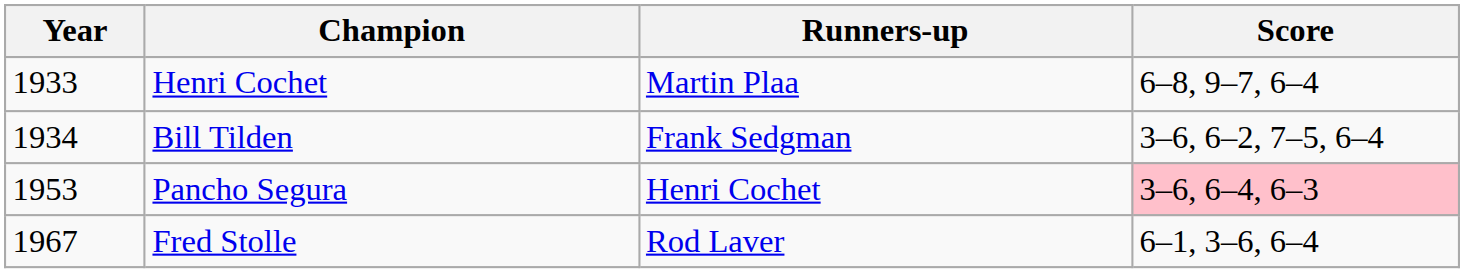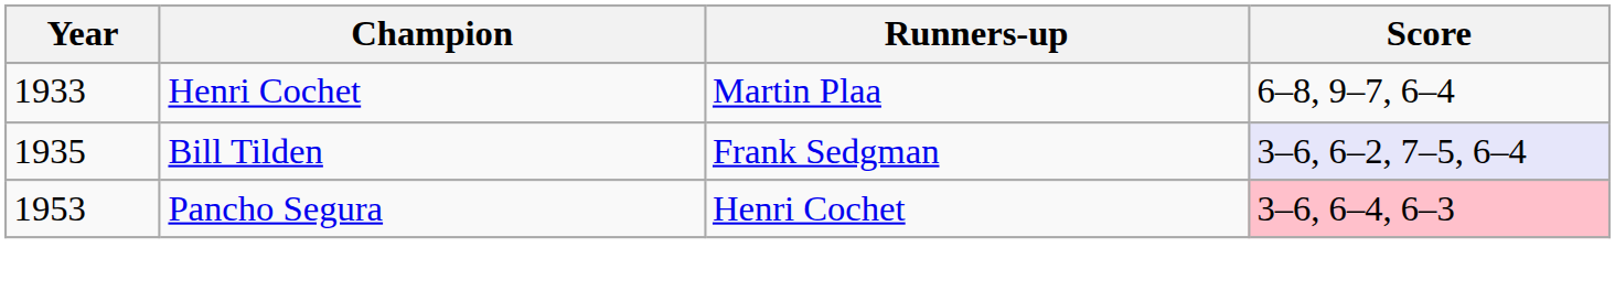Bill Tilden | Year: 1934 -> 1935
Bill Tilden | Score: no background -> lavender background
- row: 1967 | Fred Stolle | Rod Laver | 6–1, 3–6, 6–4
